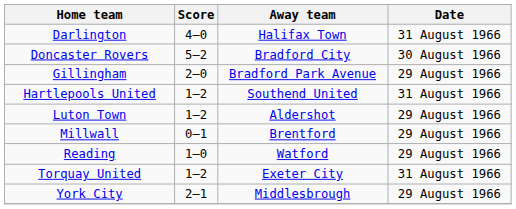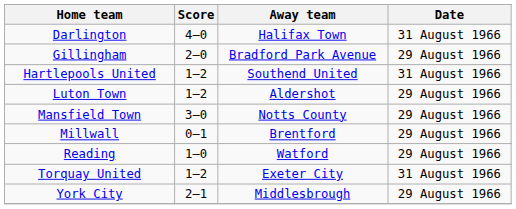- row: Doncaster Rovers | 5–2 | Bradford City | 30 August 1966
+ row: Mansfield Town | 3–0 | Notts County | 29 August 1966
